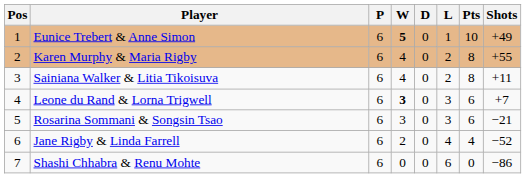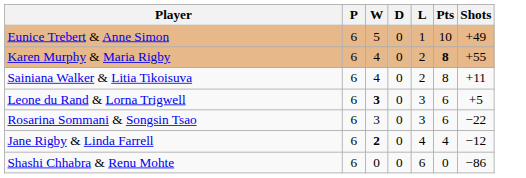- column: Pos | 1 | 2 | 3 | 4 | 5 | 6 | 7
Eunice Trebert & Anne Simon | W: bold -> normal
Karen Murphy & Maria Rigby | Pts: normal -> bold
Leone du Rand & Lorna Trigwell | Shots: +7 -> +5
Rosarina Sommani & Songsin Tsao | Shots: −21 -> −22
Jane Rigby & Linda Farrell | W: normal -> bold
Jane Rigby & Linda Farrell | Shots: −52 -> −12
